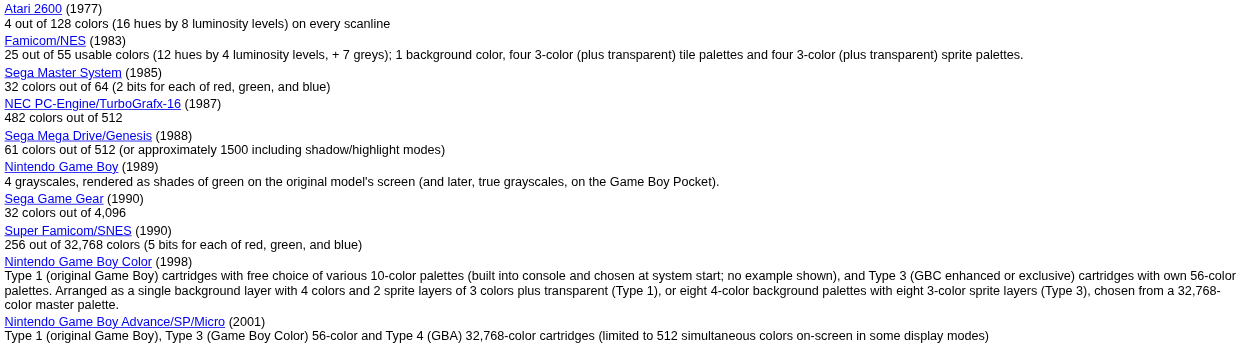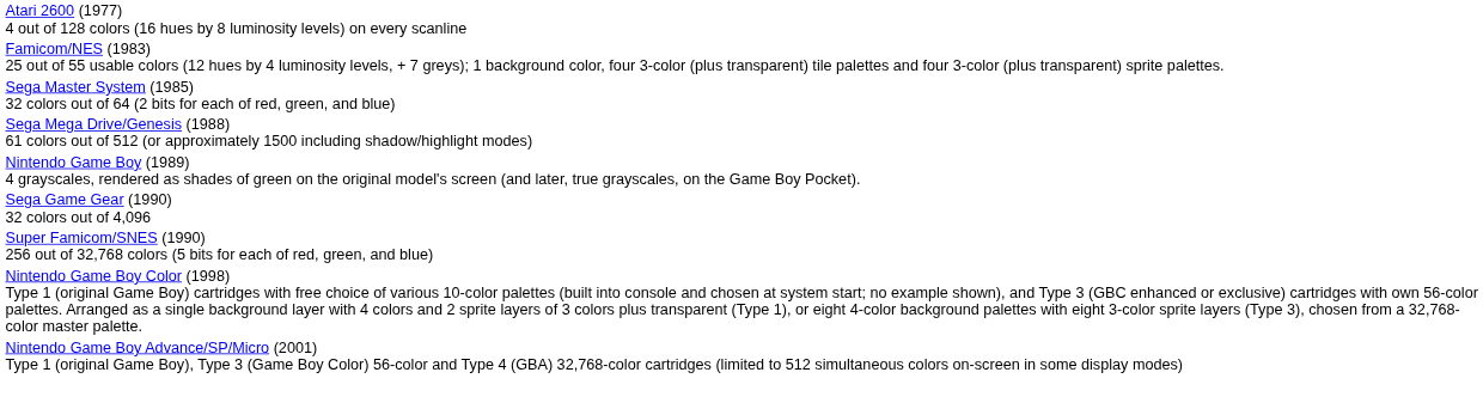- row: NEC PC-Engine/TurboGrafx-16 (1987) 482 colors out of 512
